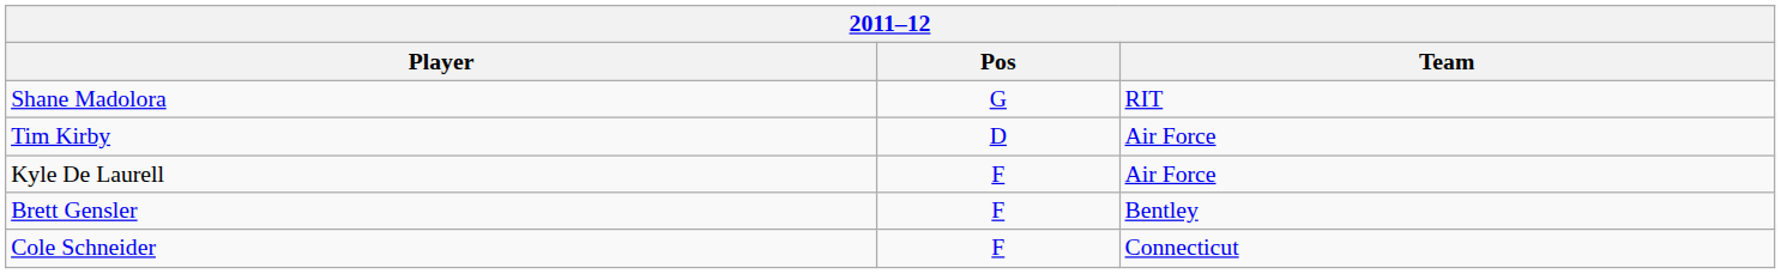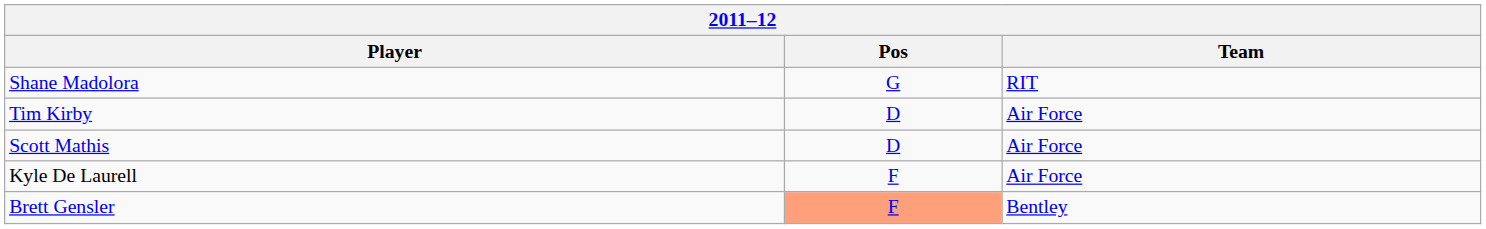+ row: Scott Mathis | D | Air Force
Brett Gensler | Pos: no background -> lightsalmon background
- row: Cole Schneider | F | Connecticut
